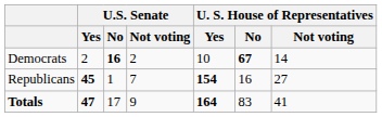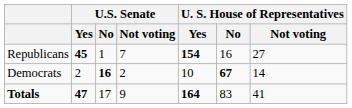rows swapped: Democrats <-> Republicans
